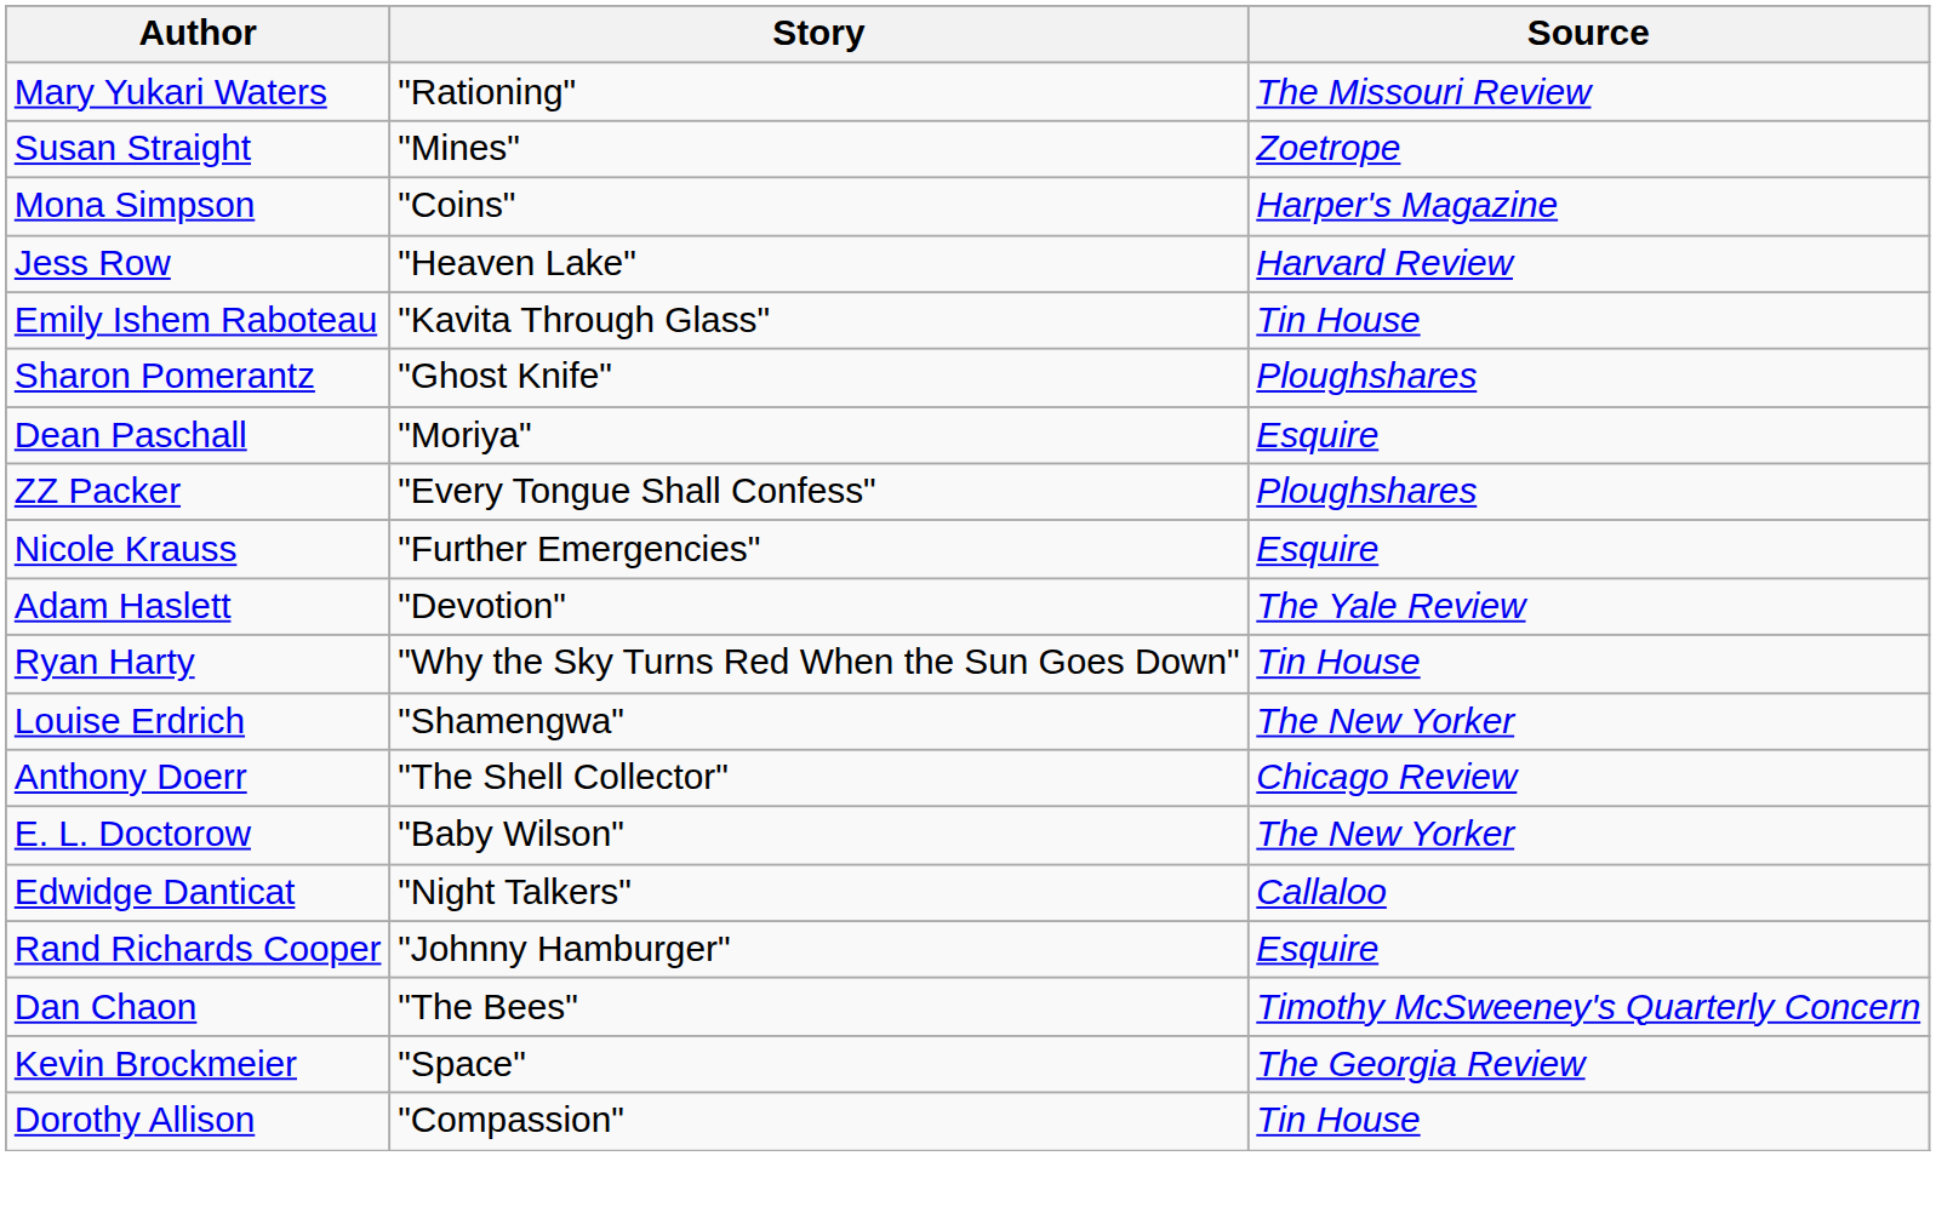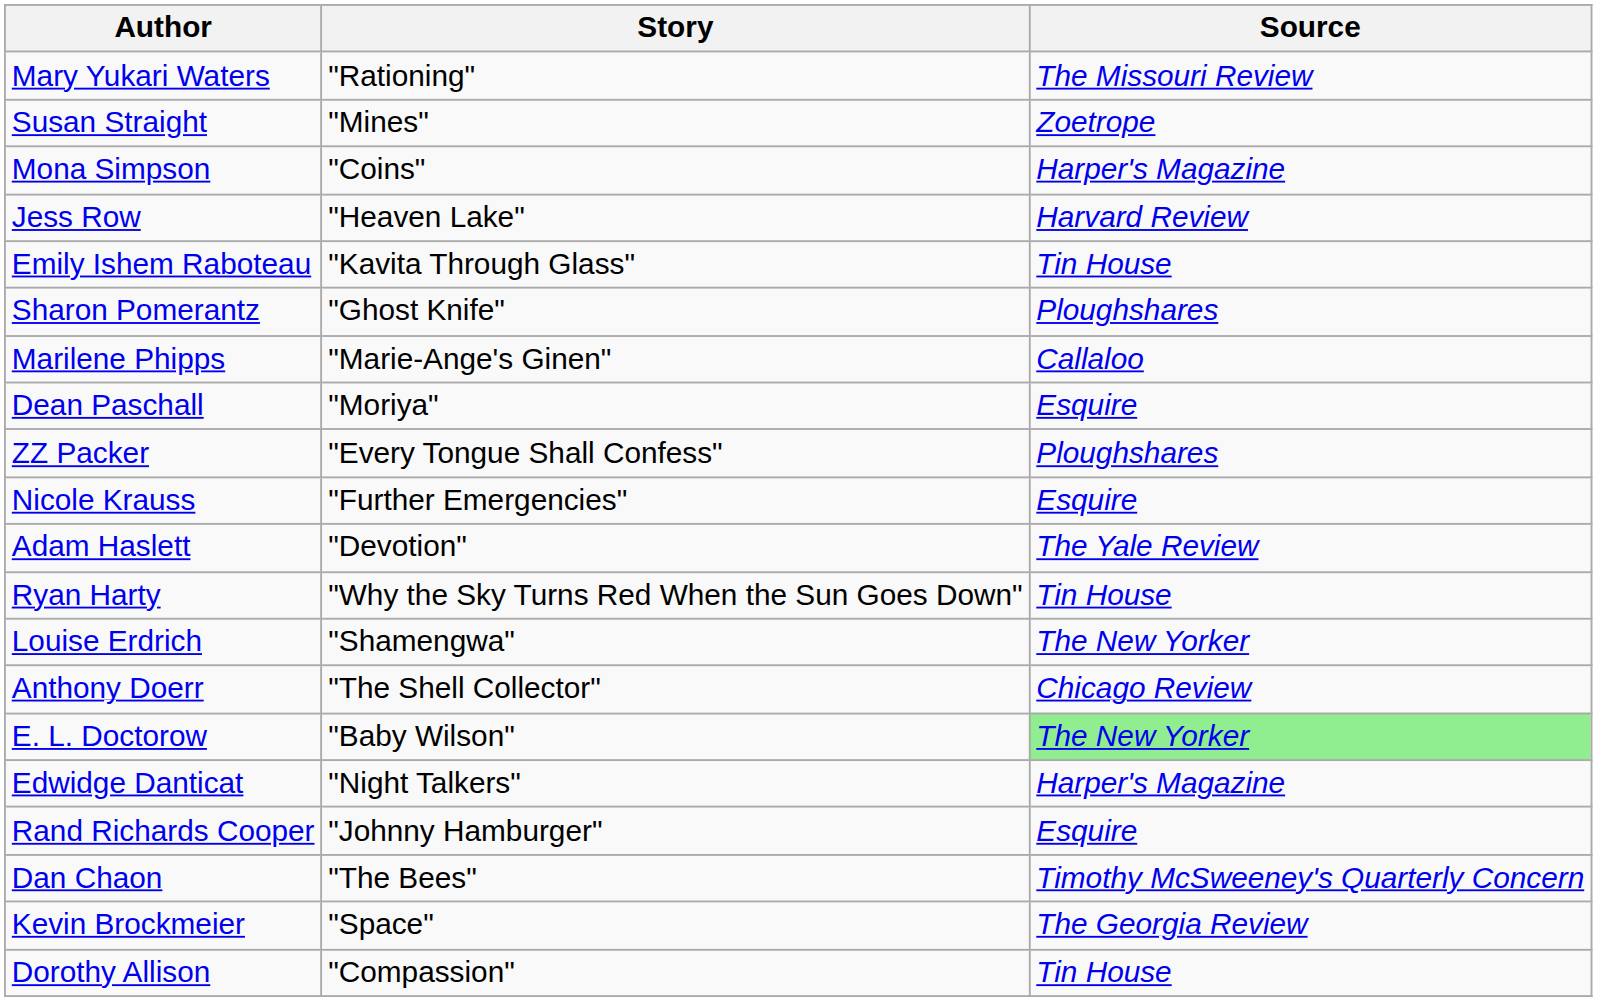+ row: Marilene Phipps | "Marie-Ange's Ginen" | Callaloo
E. L. Doctorow | Source: no background -> lightgreen background
Edwidge Danticat | Source: Callaloo -> Harper's Magazine
